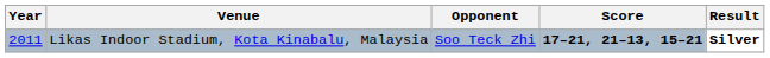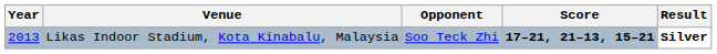Likas Indoor Stadium, Kota Kinabalu, Malaysia | Year: 2011 -> 2013
